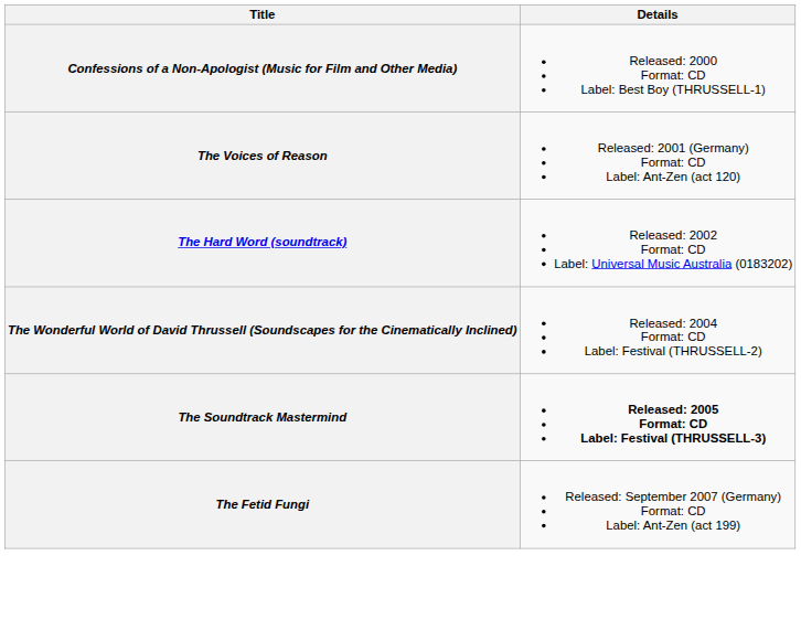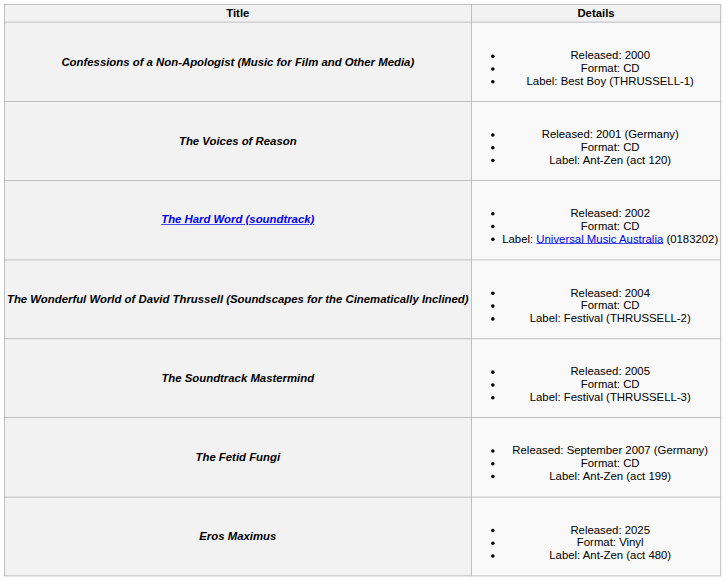The Soundtrack Mastermind | Details: bold -> normal
+ row: Eros Maximus | Released: 2025 Format: Vinyl Label: Ant-Zen (act 480)
